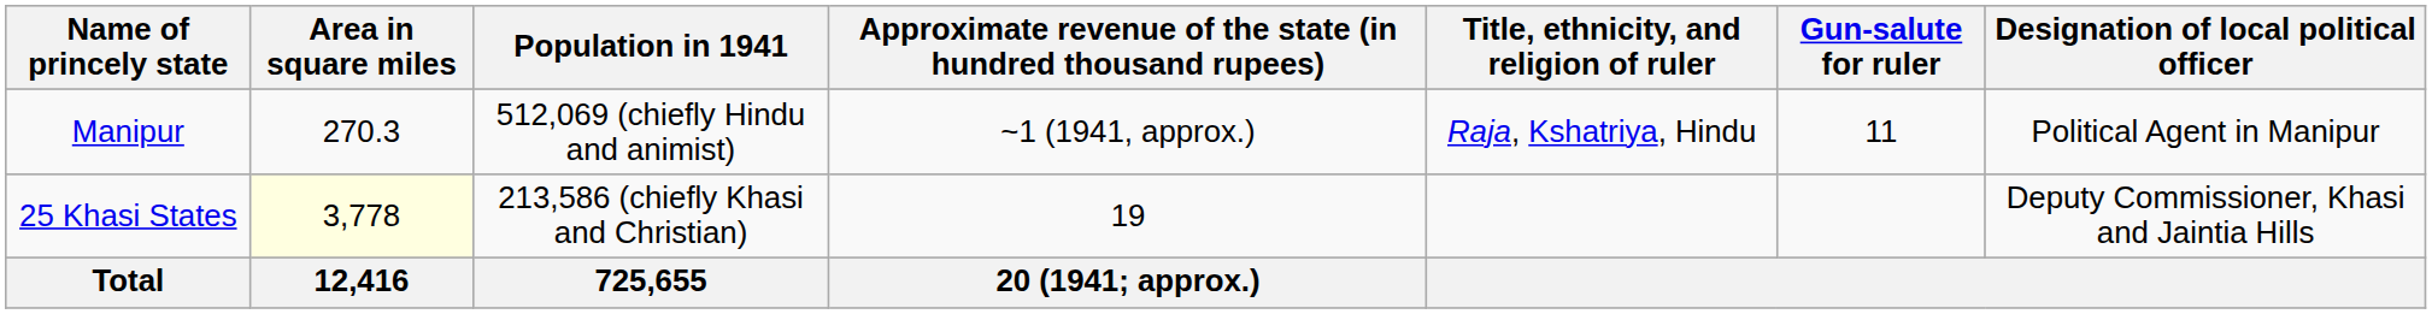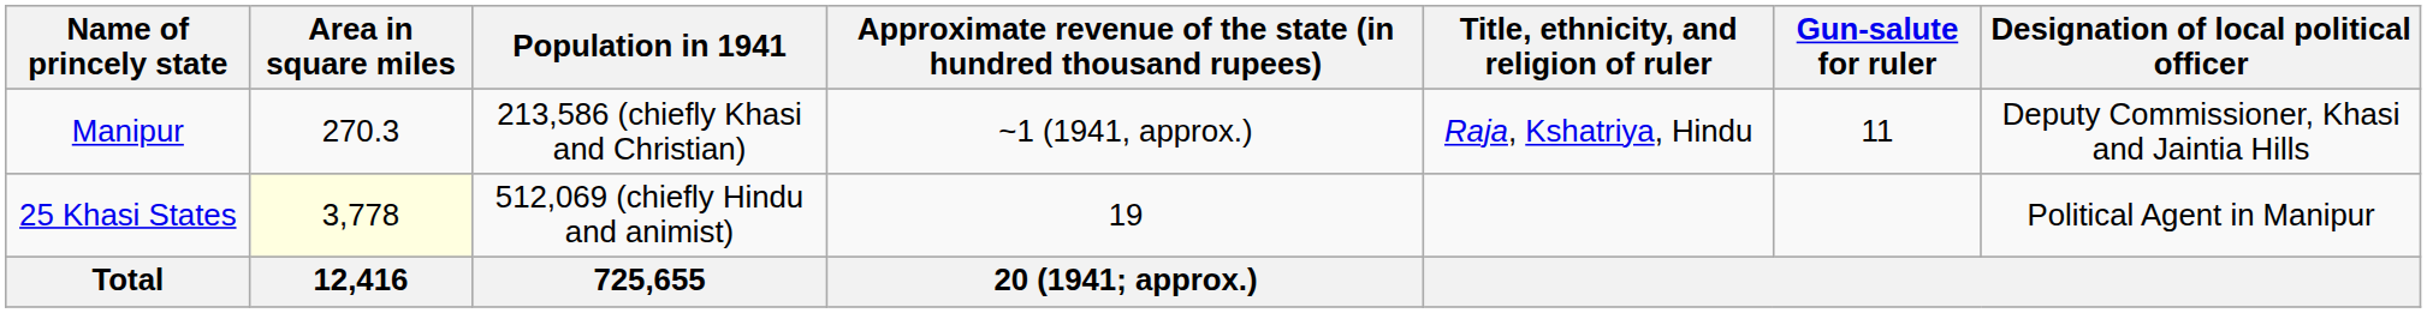Manipur | Population in 1941: 512,069 (chiefly Hindu and animist) -> 213,586 (chiefly Khasi and Christian)
Manipur | Designation of local political officer: Political Agent in Manipur -> Deputy Commissioner, Khasi and Jaintia Hills
25 Khasi States | Population in 1941: 213,586 (chiefly Khasi and Christian) -> 512,069 (chiefly Hindu and animist)
25 Khasi States | Designation of local political officer: Deputy Commissioner, Khasi and Jaintia Hills -> Political Agent in Manipur
